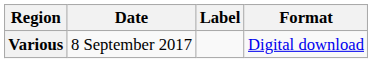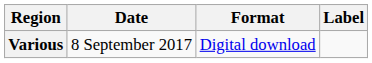columns swapped: Format <-> Label
